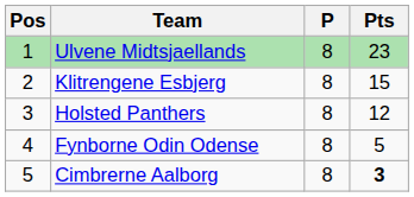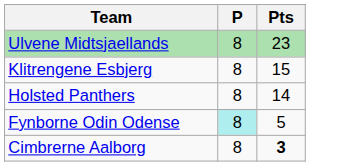- column: Pos | 1 | 2 | 3 | 4 | 5
Holsted Panthers | Pts: 12 -> 14
Fynborne Odin Odense | P: no background -> paleturquoise background
